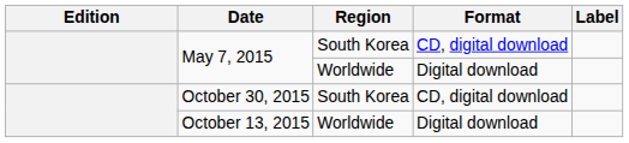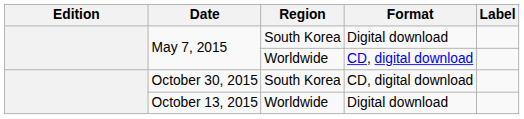May 7, 2015 / South Korea | Format: CD, digital download -> Digital download
May 7, 2015 / Worldwide | Format: Digital download -> CD, digital download
